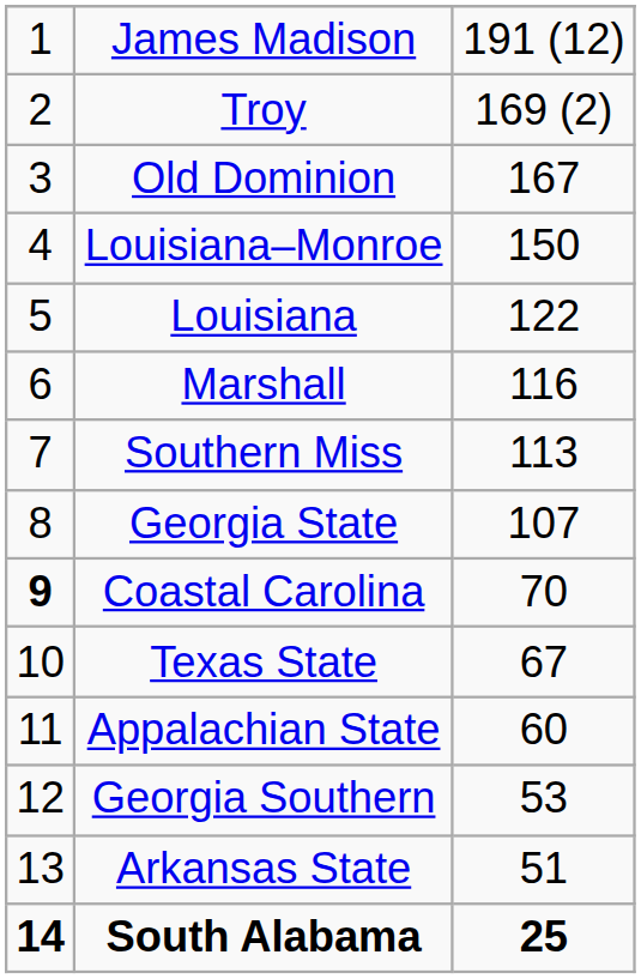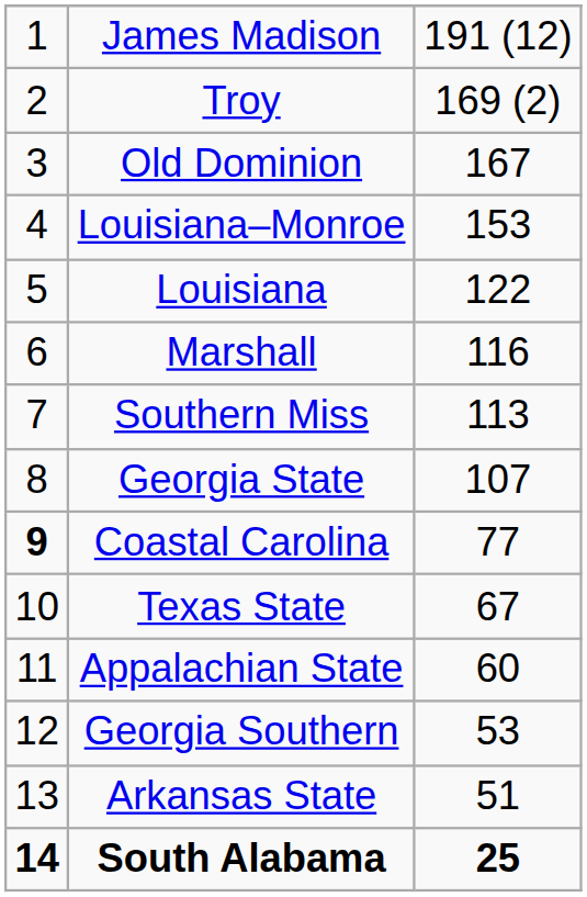Louisiana–Monroe | column 3: 150 -> 153
Coastal Carolina | column 3: 70 -> 77
